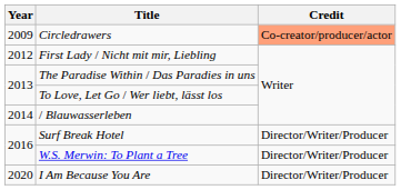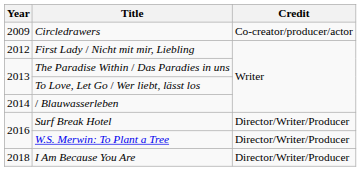Circledrawers | Credit: lightsalmon background -> no background
I Am Because You Are | Year: 2020 -> 2018
